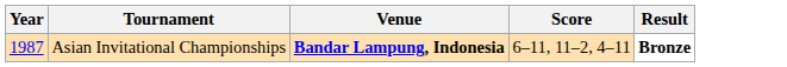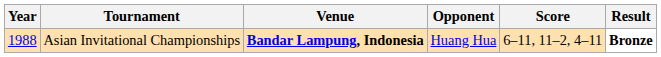+ column: Opponent | Huang Hua
Asian Invitational Championships | Year: 1987 -> 1988
